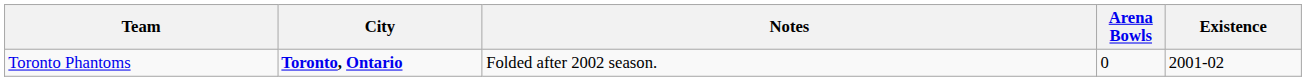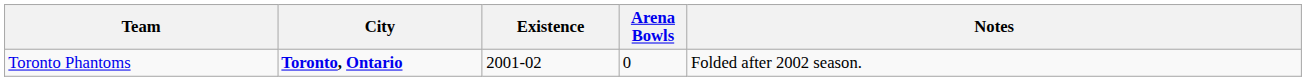columns swapped: Existence <-> Notes
